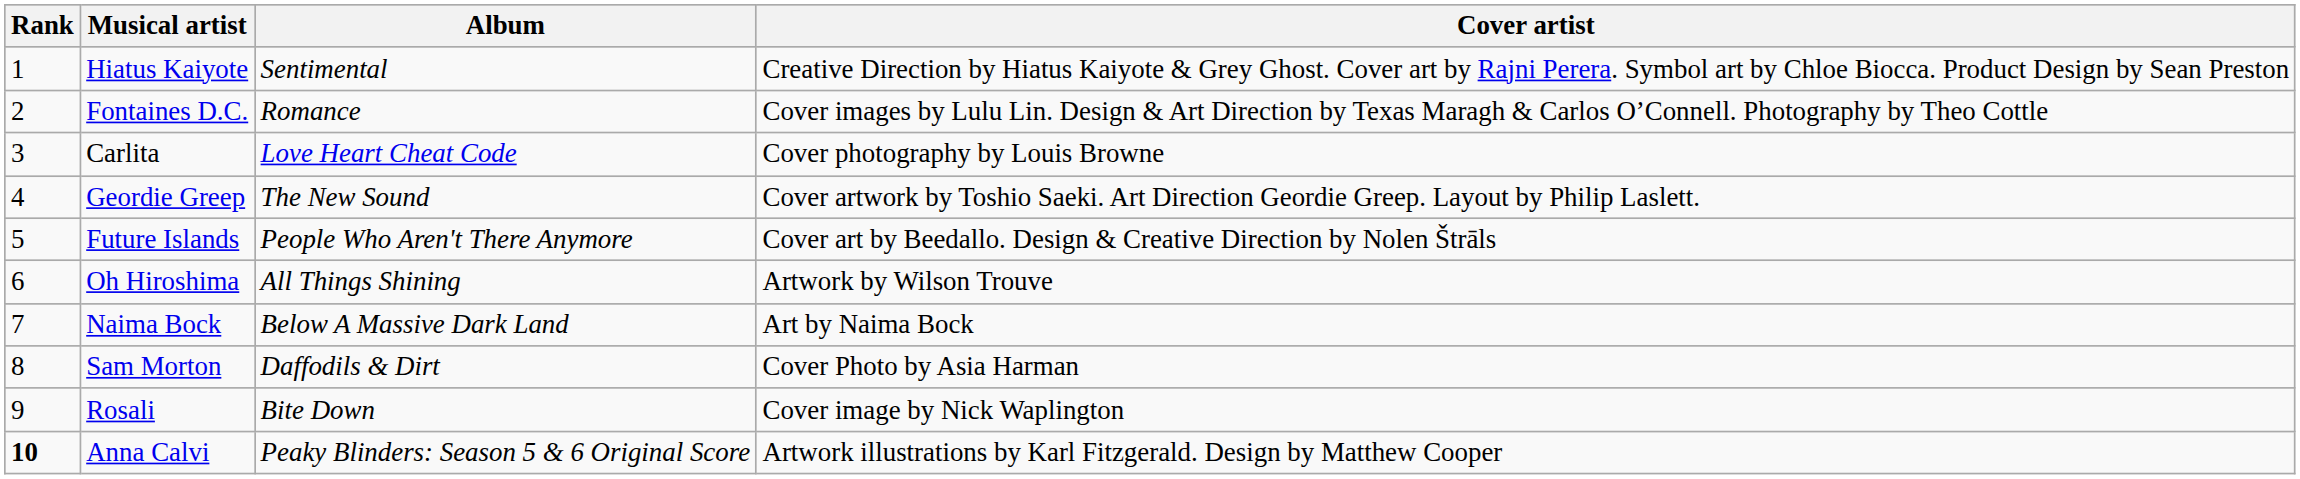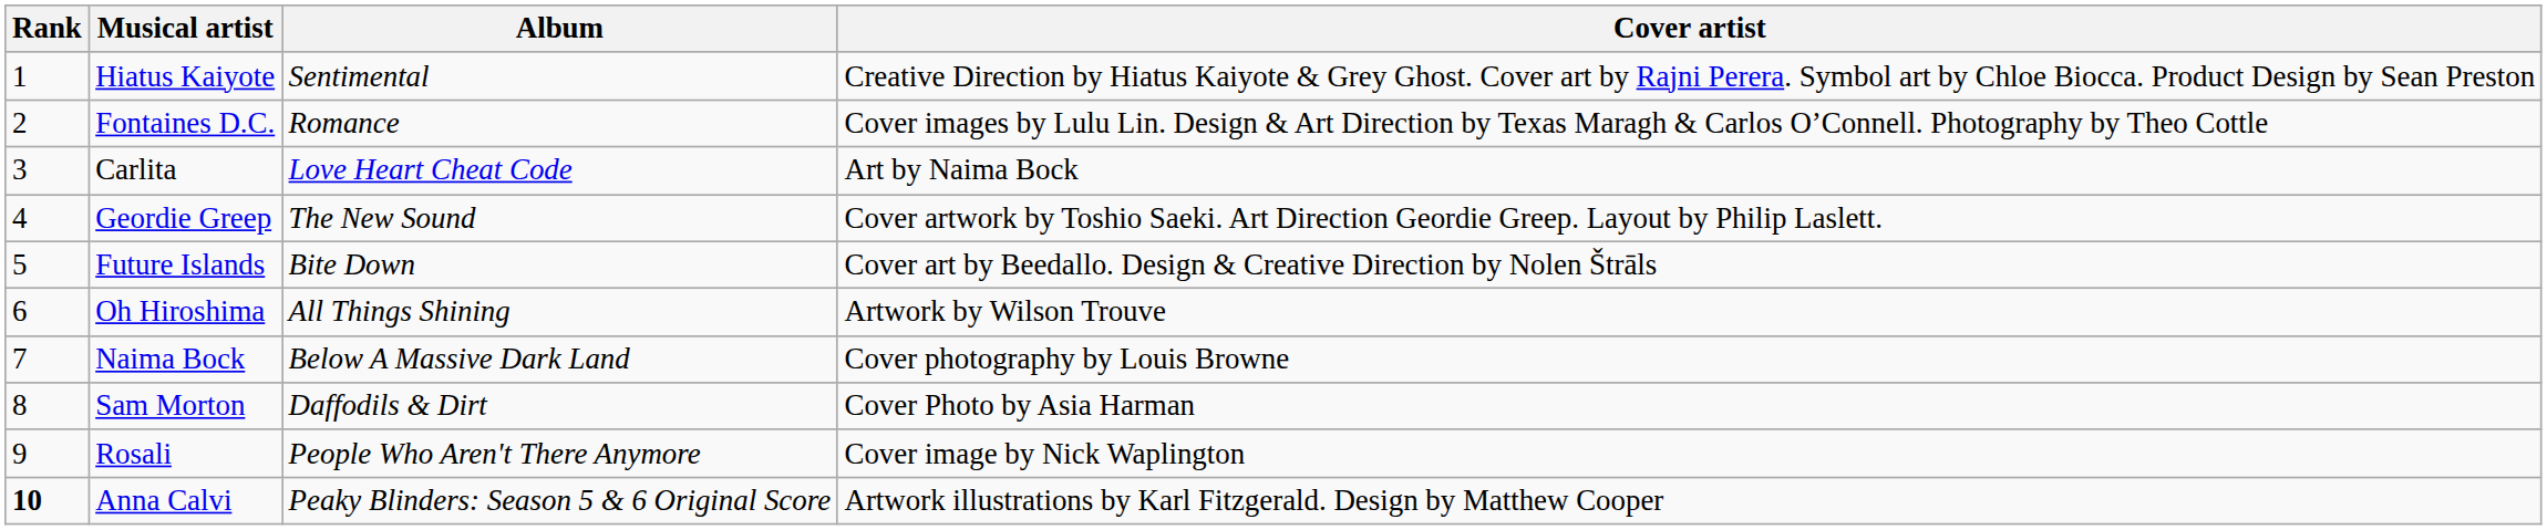Carlita | Cover artist: Cover photography by Louis Browne -> Art by Naima Bock
Future Islands | Album: People Who Aren't There Anymore -> Bite Down
Naima Bock | Cover artist: Art by Naima Bock -> Cover photography by Louis Browne
Rosali | Album: Bite Down -> People Who Aren't There Anymore
